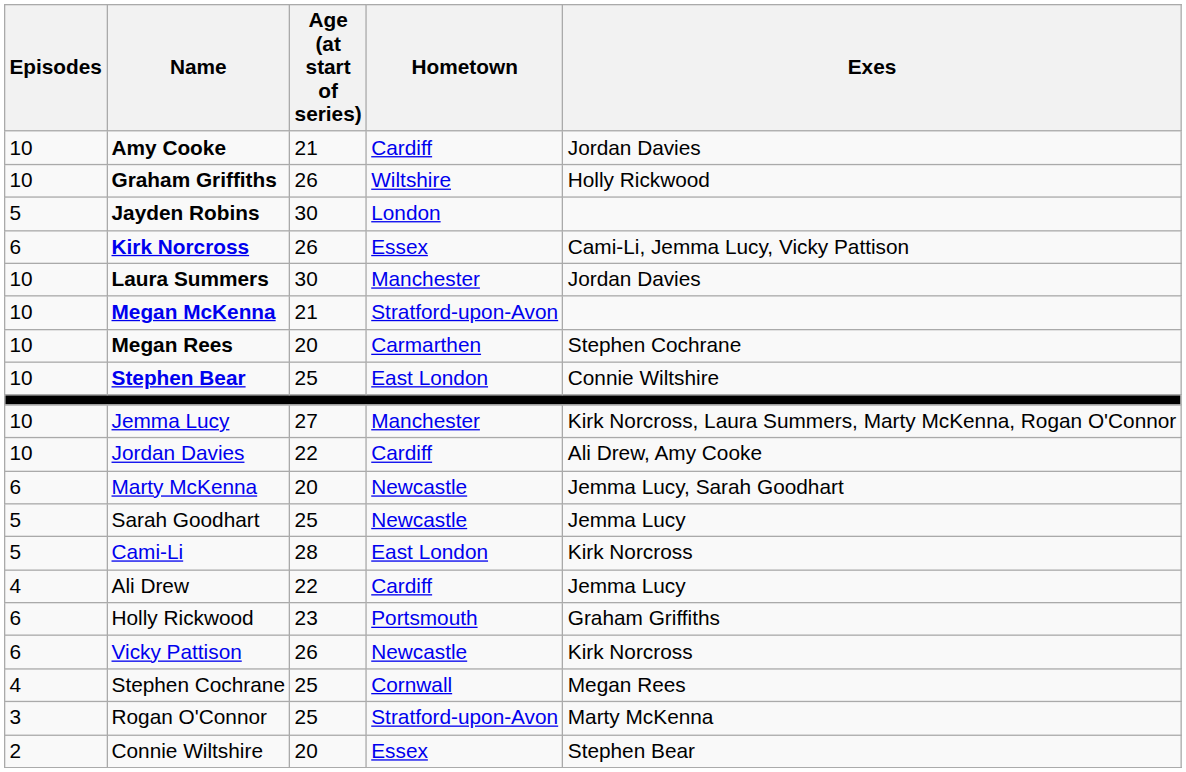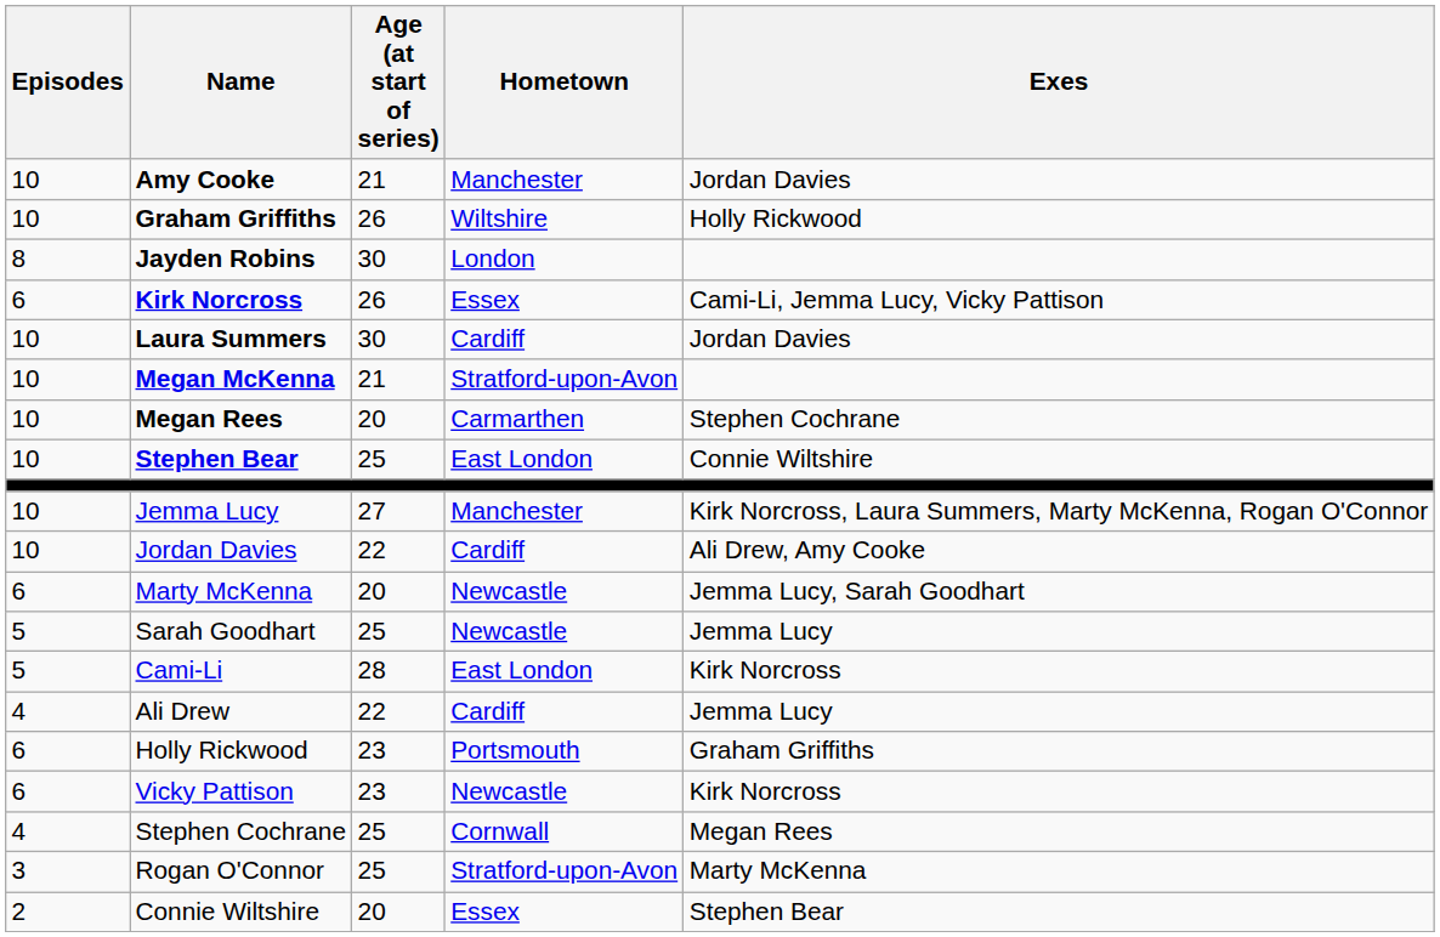Amy Cooke | Hometown: Cardiff -> Manchester
Jayden Robins | Episodes: 5 -> 8
Laura Summers | Hometown: Manchester -> Cardiff
Vicky Pattison | Age (at start of series): 26 -> 23
